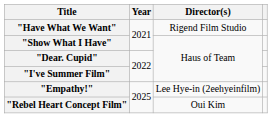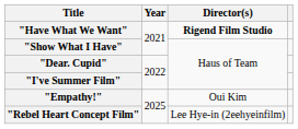"Have What We Want" | Director(s): normal -> bold
"Empathy!" | Director(s): Lee Hye-in (2eehyeinfilm) -> Oui Kim
"Rebel Heart Concept Film" | Director(s): Oui Kim -> Lee Hye-in (2eehyeinfilm)
